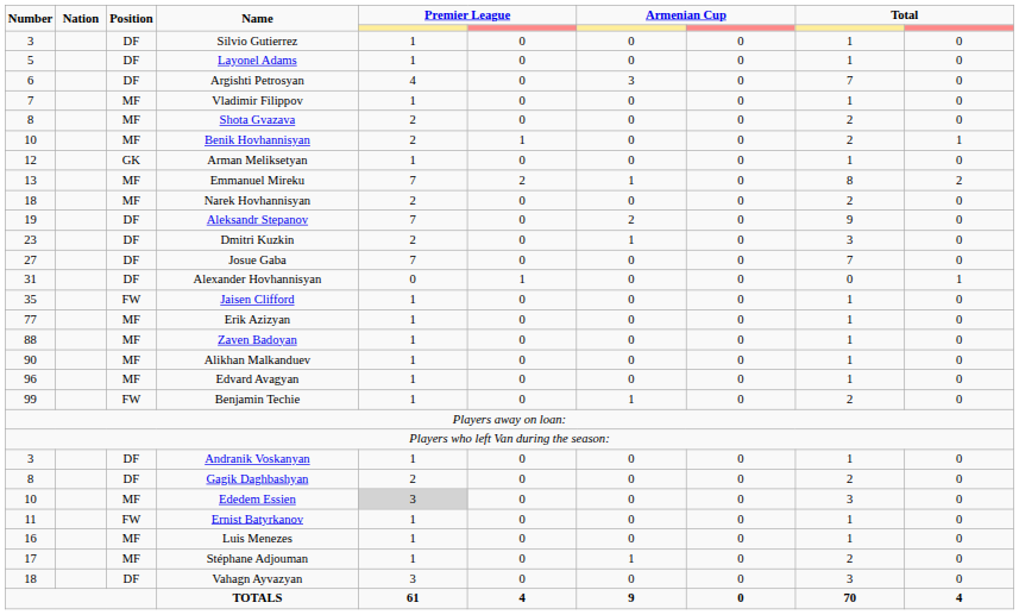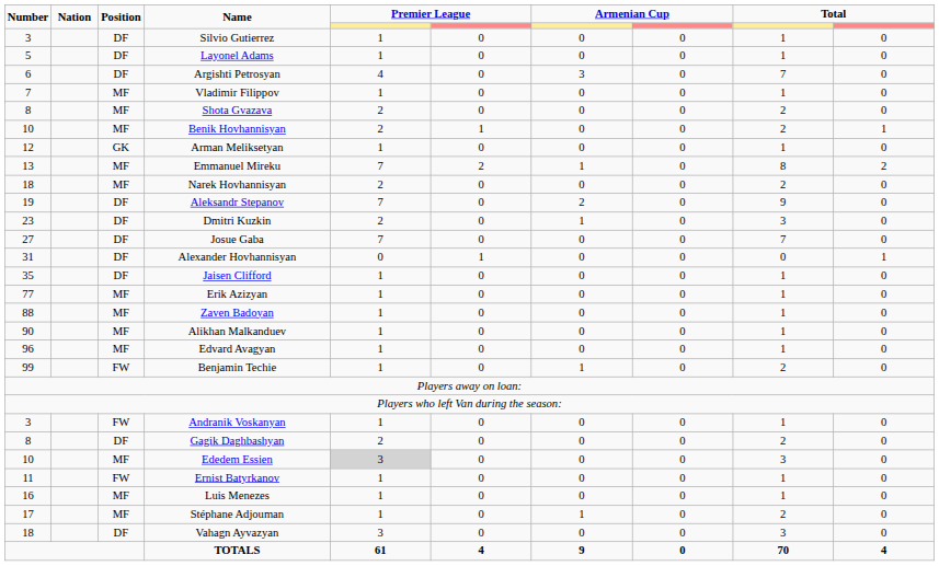Jaisen Clifford | Position: FW -> DF
Andranik Voskanyan | Position: DF -> FW
